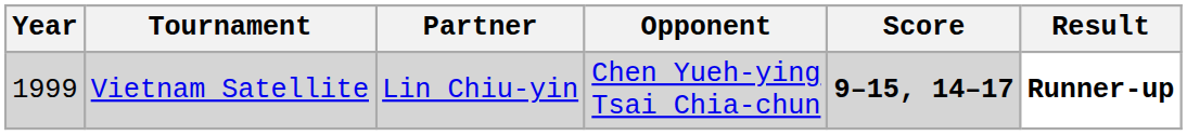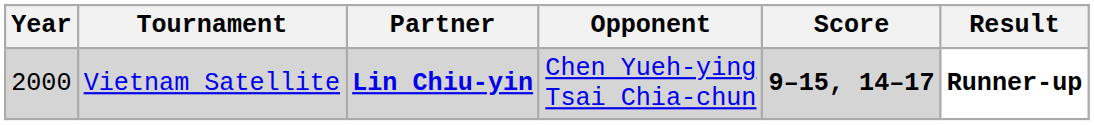Vietnam Satellite | Year: 1999 -> 2000
Vietnam Satellite | Partner: normal -> bold
